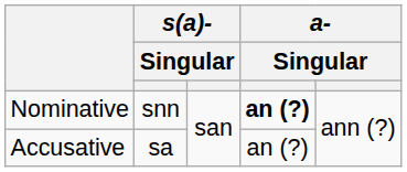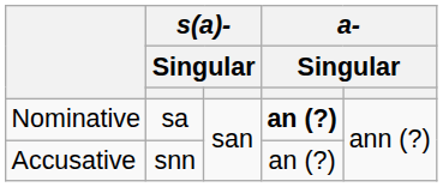Nominative | column 2: snn -> sa
Accusative | column 2: sa -> snn
